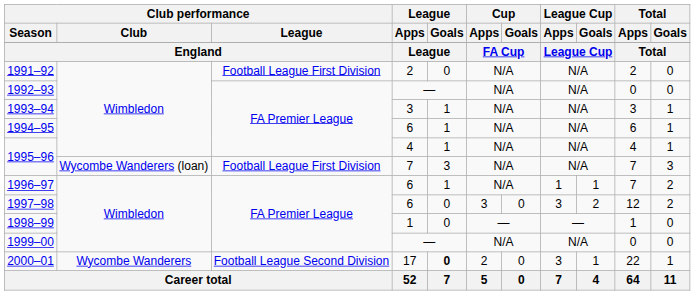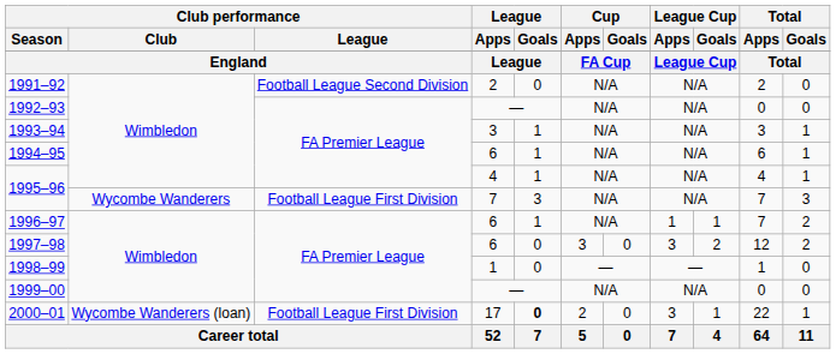1991–92 | Club performance / League: Football League First Division -> Football League Second Division
1995–96 / 7 | Club performance / Club: Wycombe Wanderers (loan) -> Wycombe Wanderers
2000–01 | Club performance / Club: Wycombe Wanderers -> Wycombe Wanderers (loan)
2000–01 | Club performance / League: Football League Second Division -> Football League First Division
